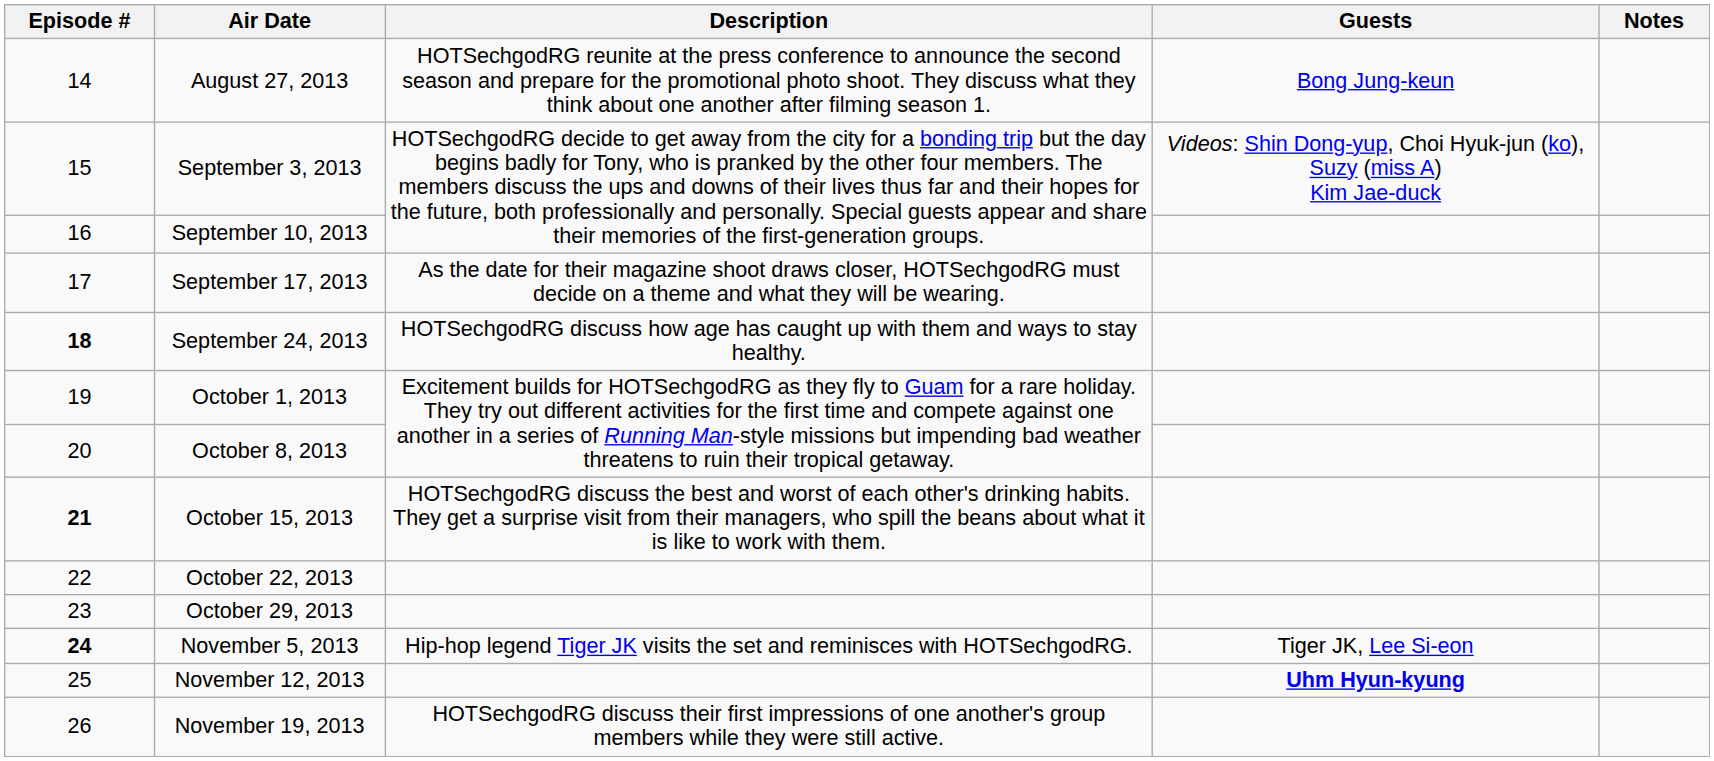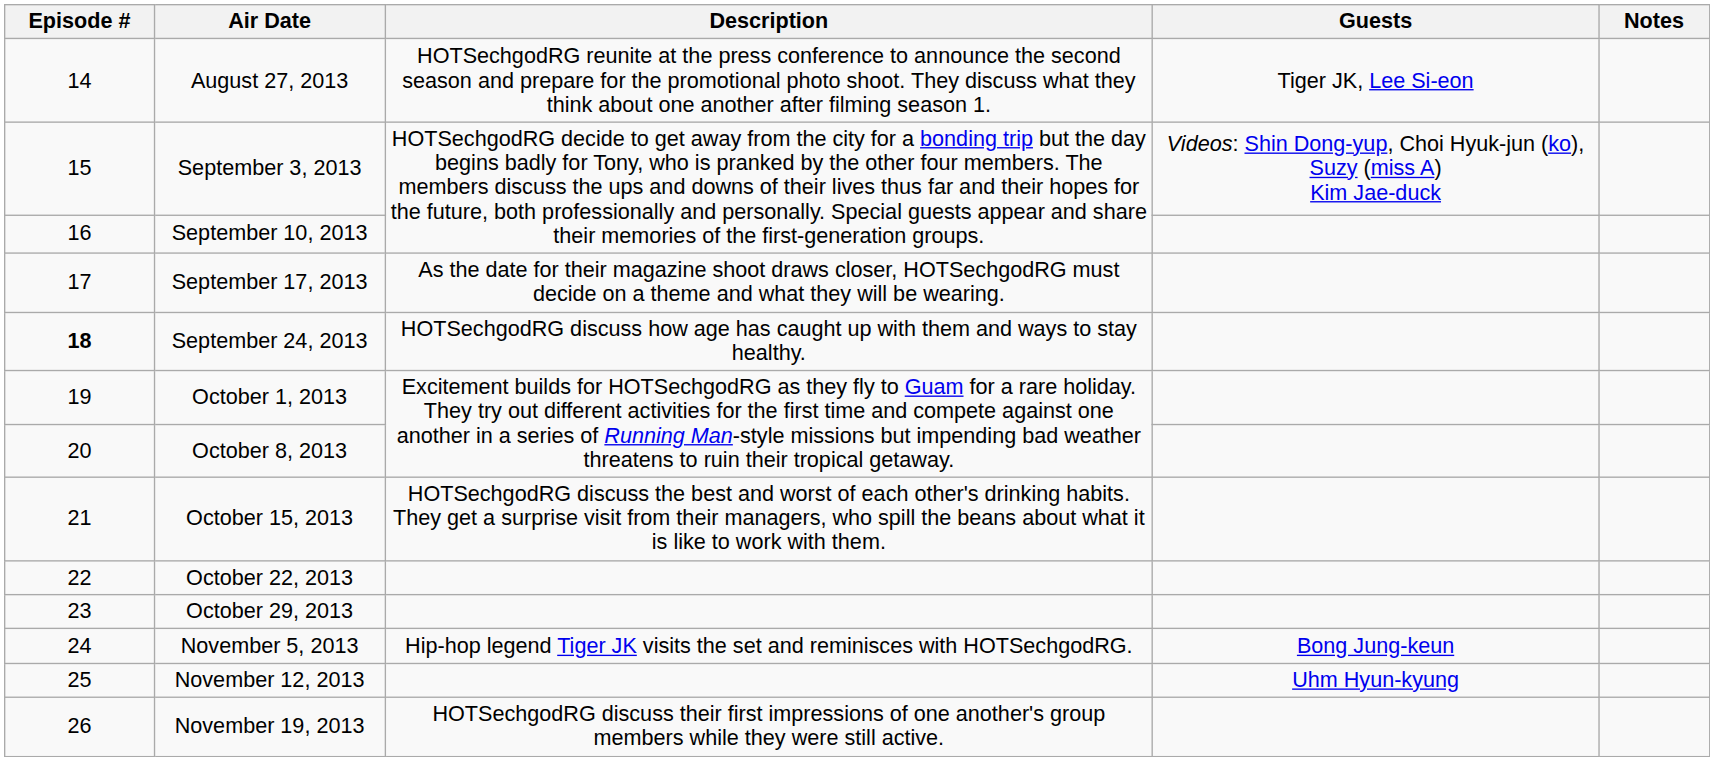August 27, 2013 | Guests: Bong Jung-keun -> Tiger JK, Lee Si-eon
October 15, 2013 | Episode #: bold -> normal
November 5, 2013 | Episode #: bold -> normal
November 5, 2013 | Guests: Tiger JK, Lee Si-eon -> Bong Jung-keun
November 12, 2013 | Guests: bold -> normal
